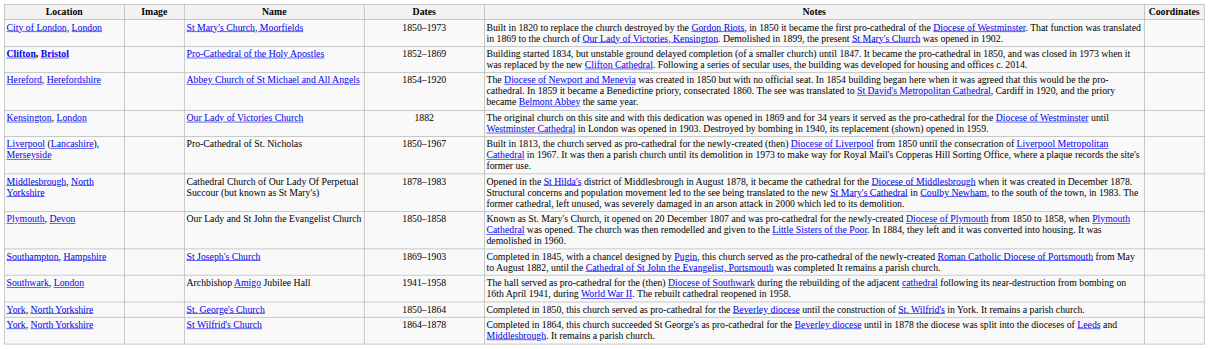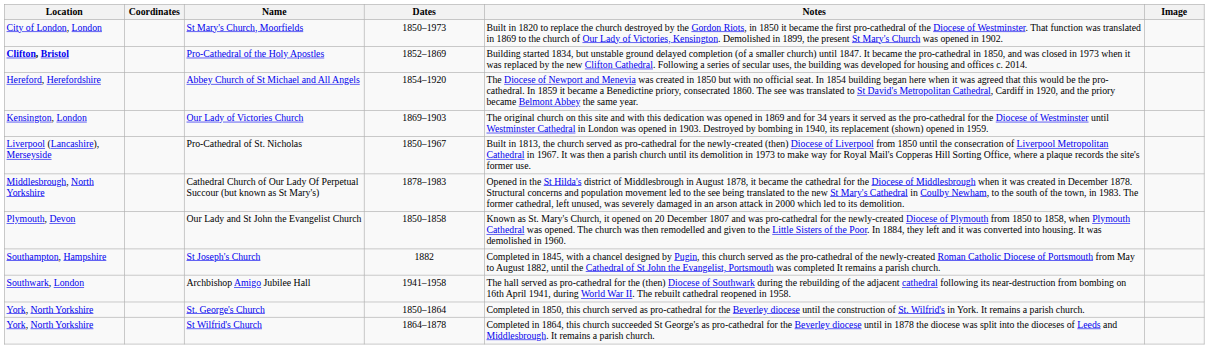columns swapped: Image <-> Coordinates
Our Lady of Victories Church | Dates: 1882 -> 1869–1903
St Joseph's Church | Dates: 1869–1903 -> 1882
